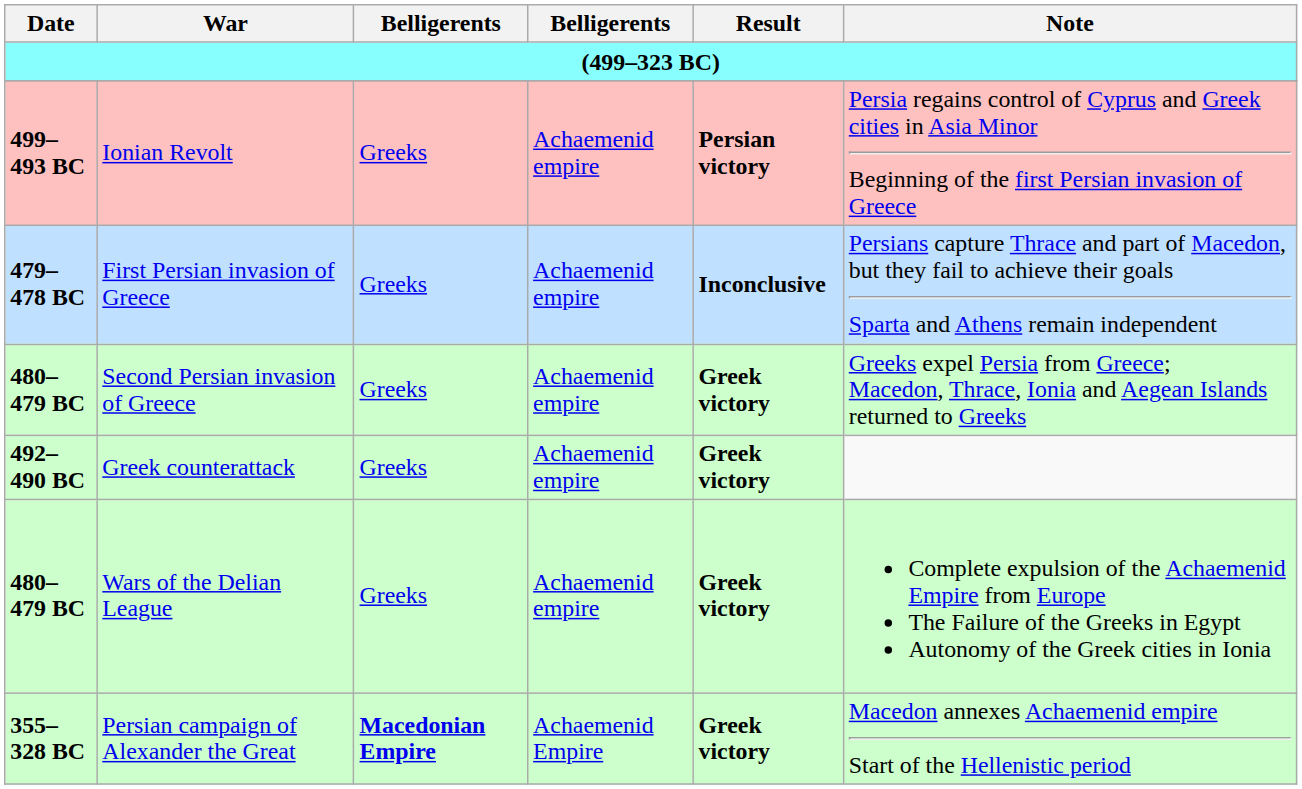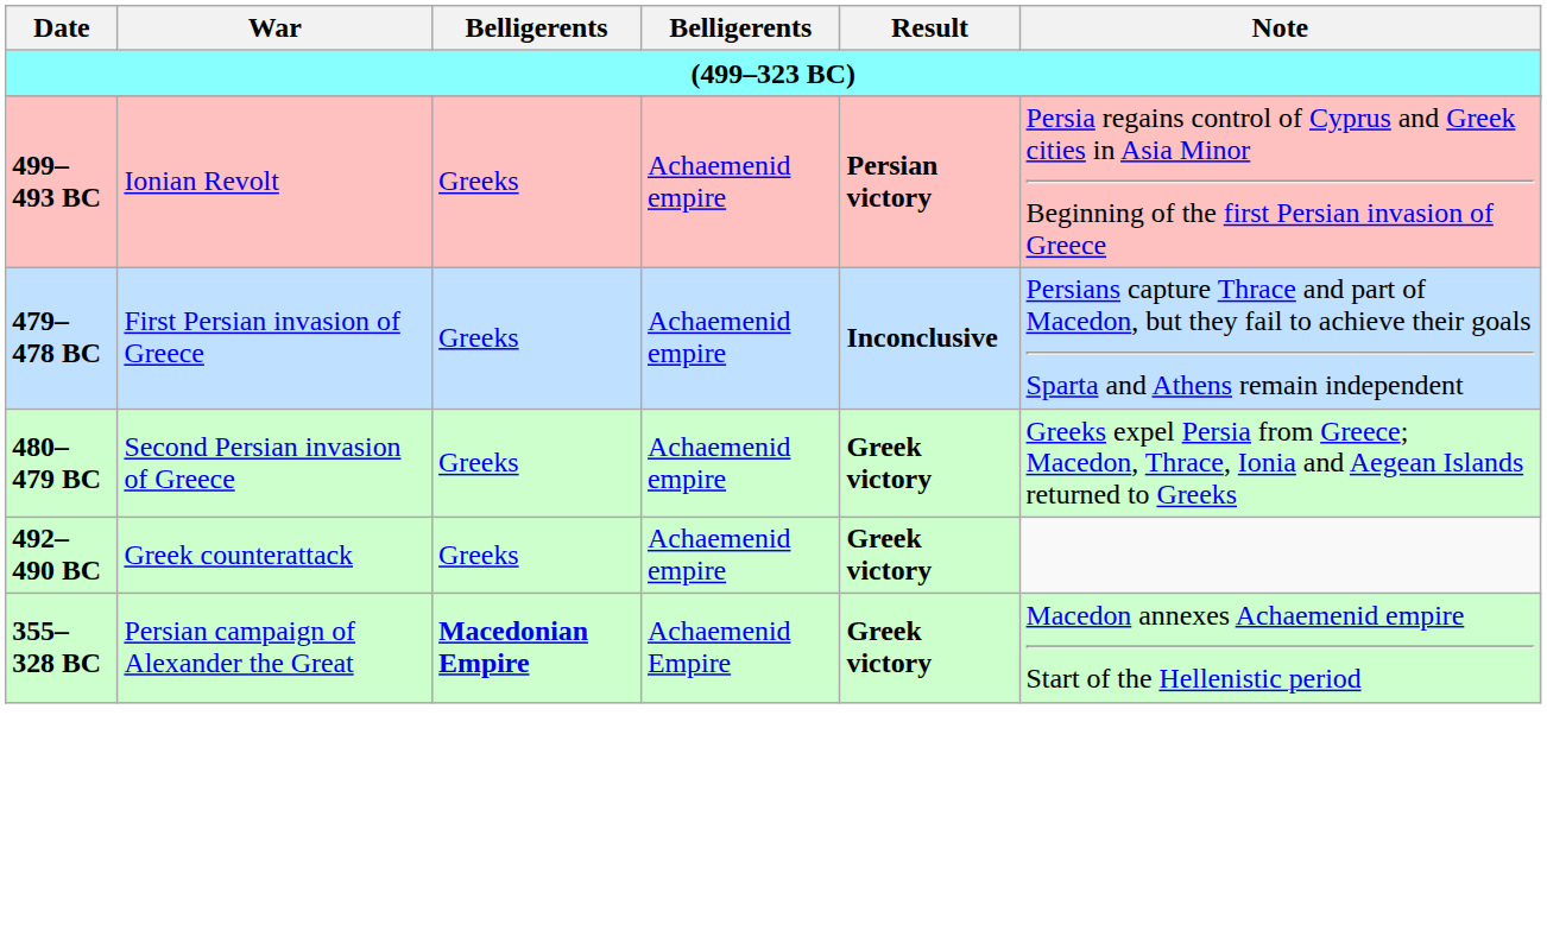- row: 480–479 BC | Wars of the Delian League | Greeks | Achaemenid empire | Greek victory | Complete expulsion of the Achaemenid Empire from Europe The Failure of the Greeks in Egypt Autonomy of the Greek cities in Ionia
